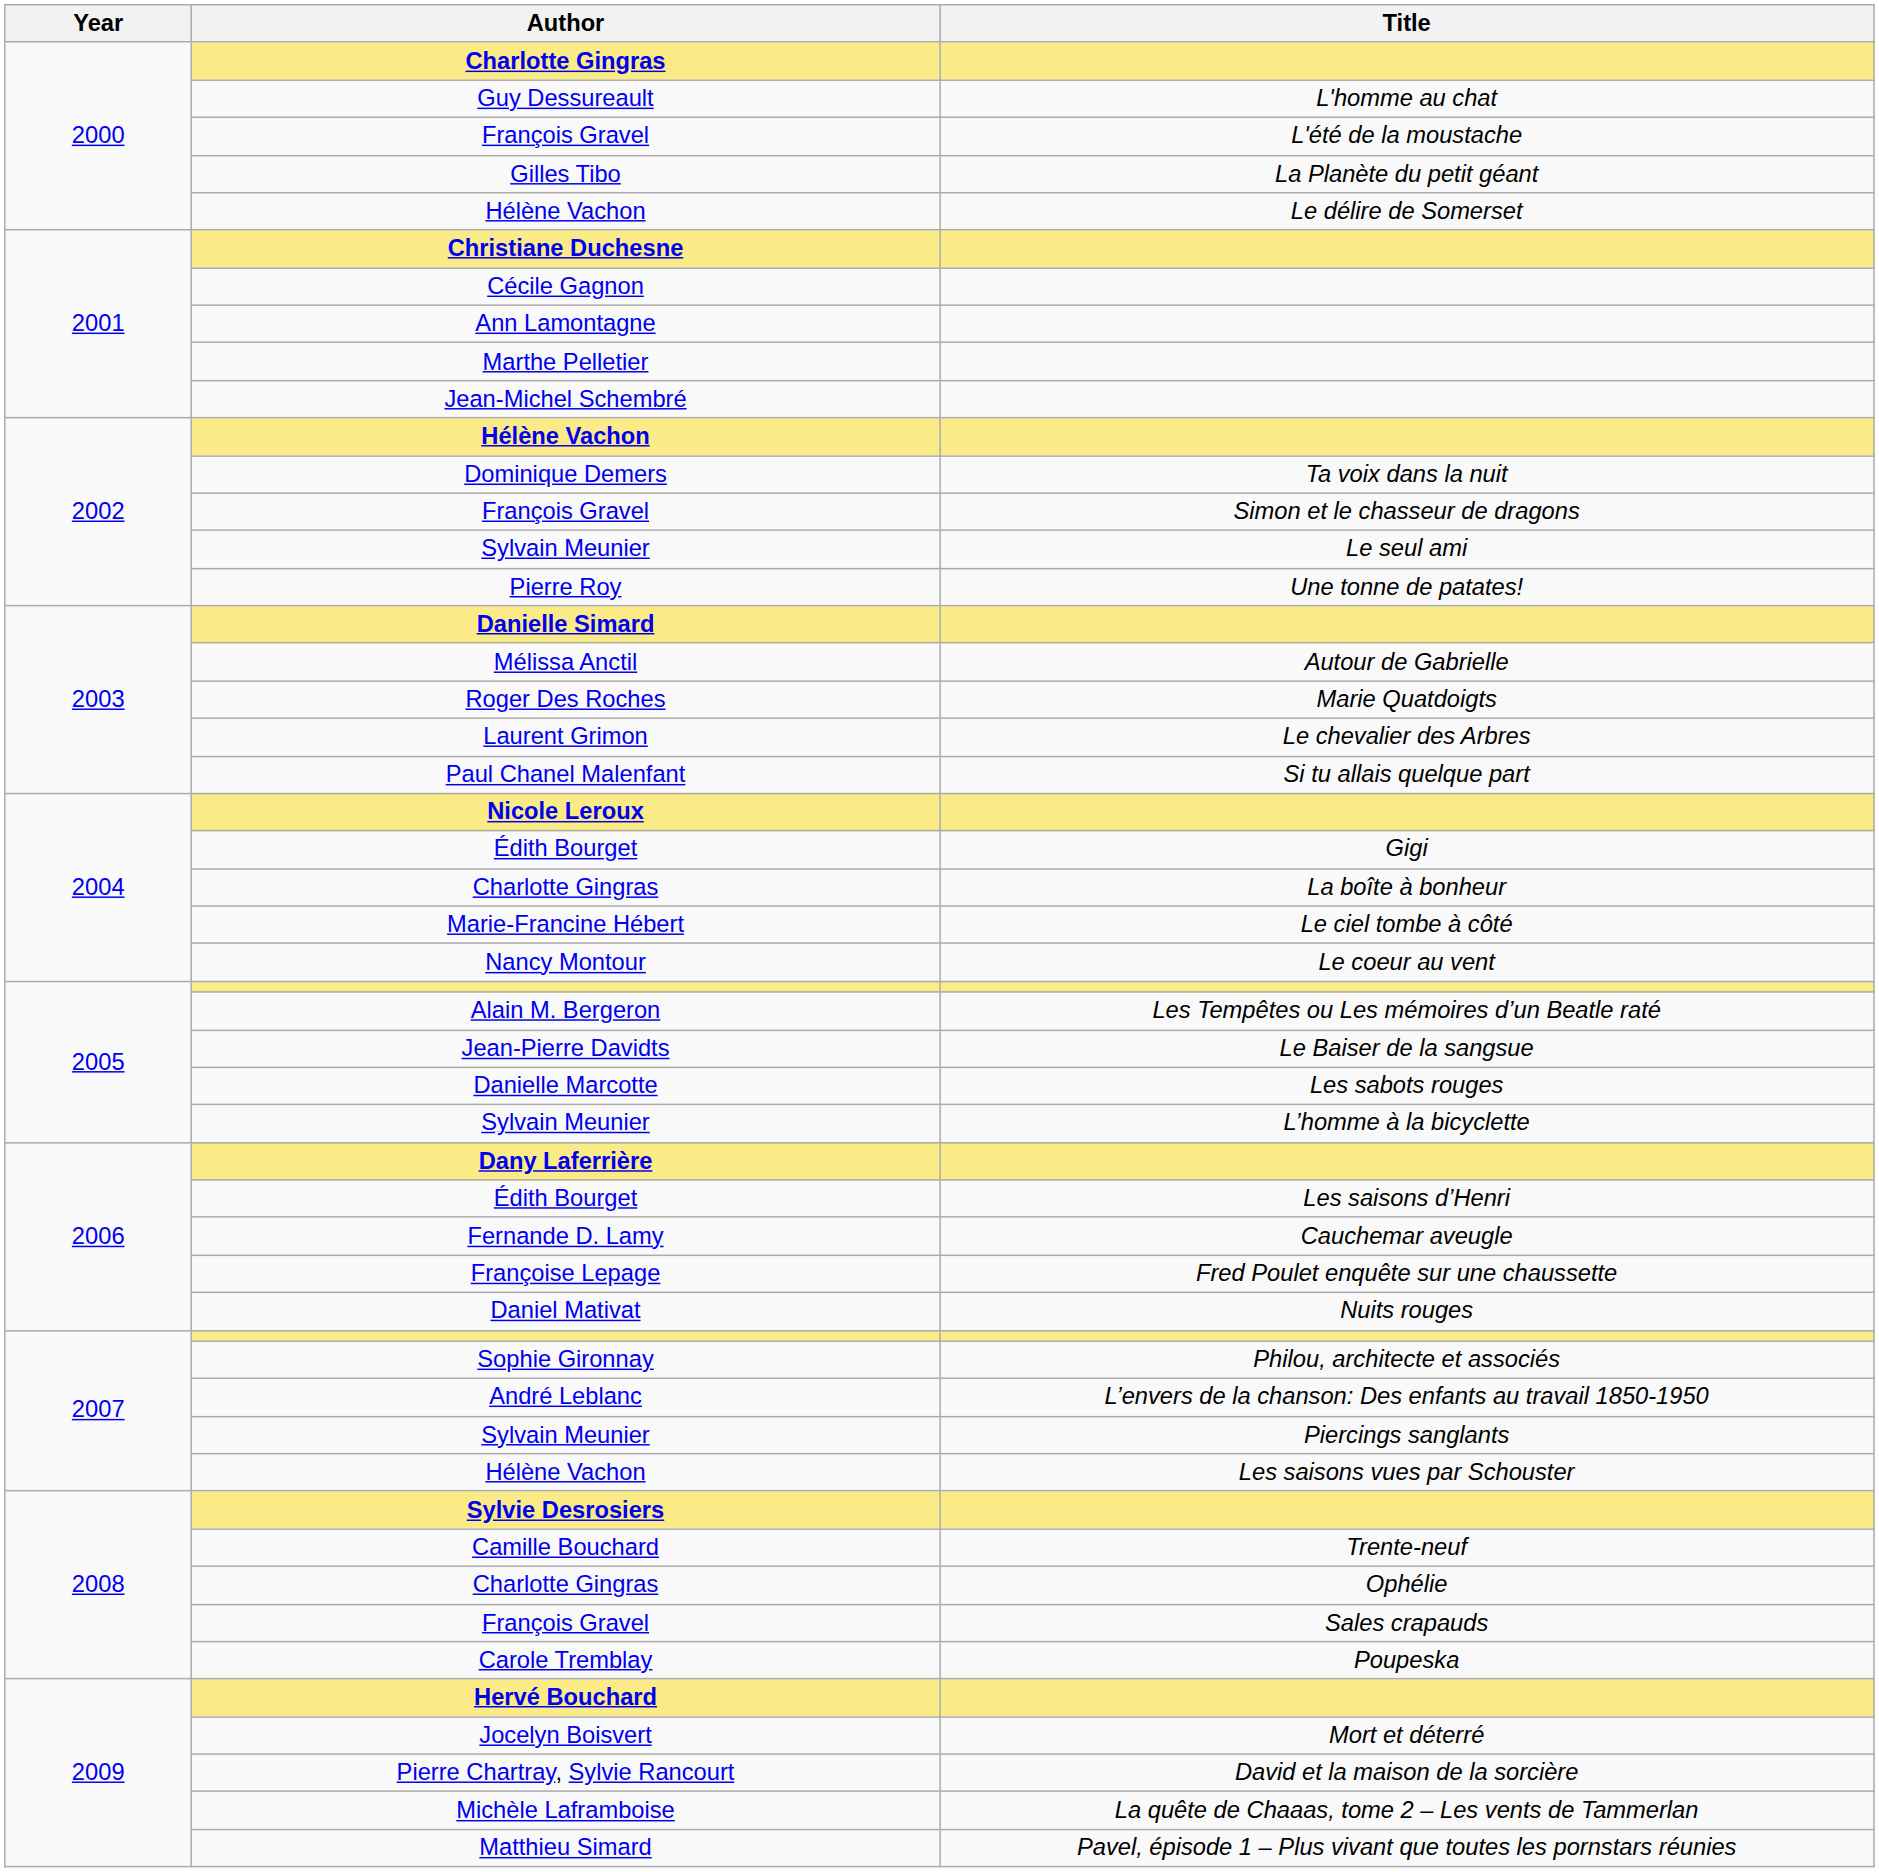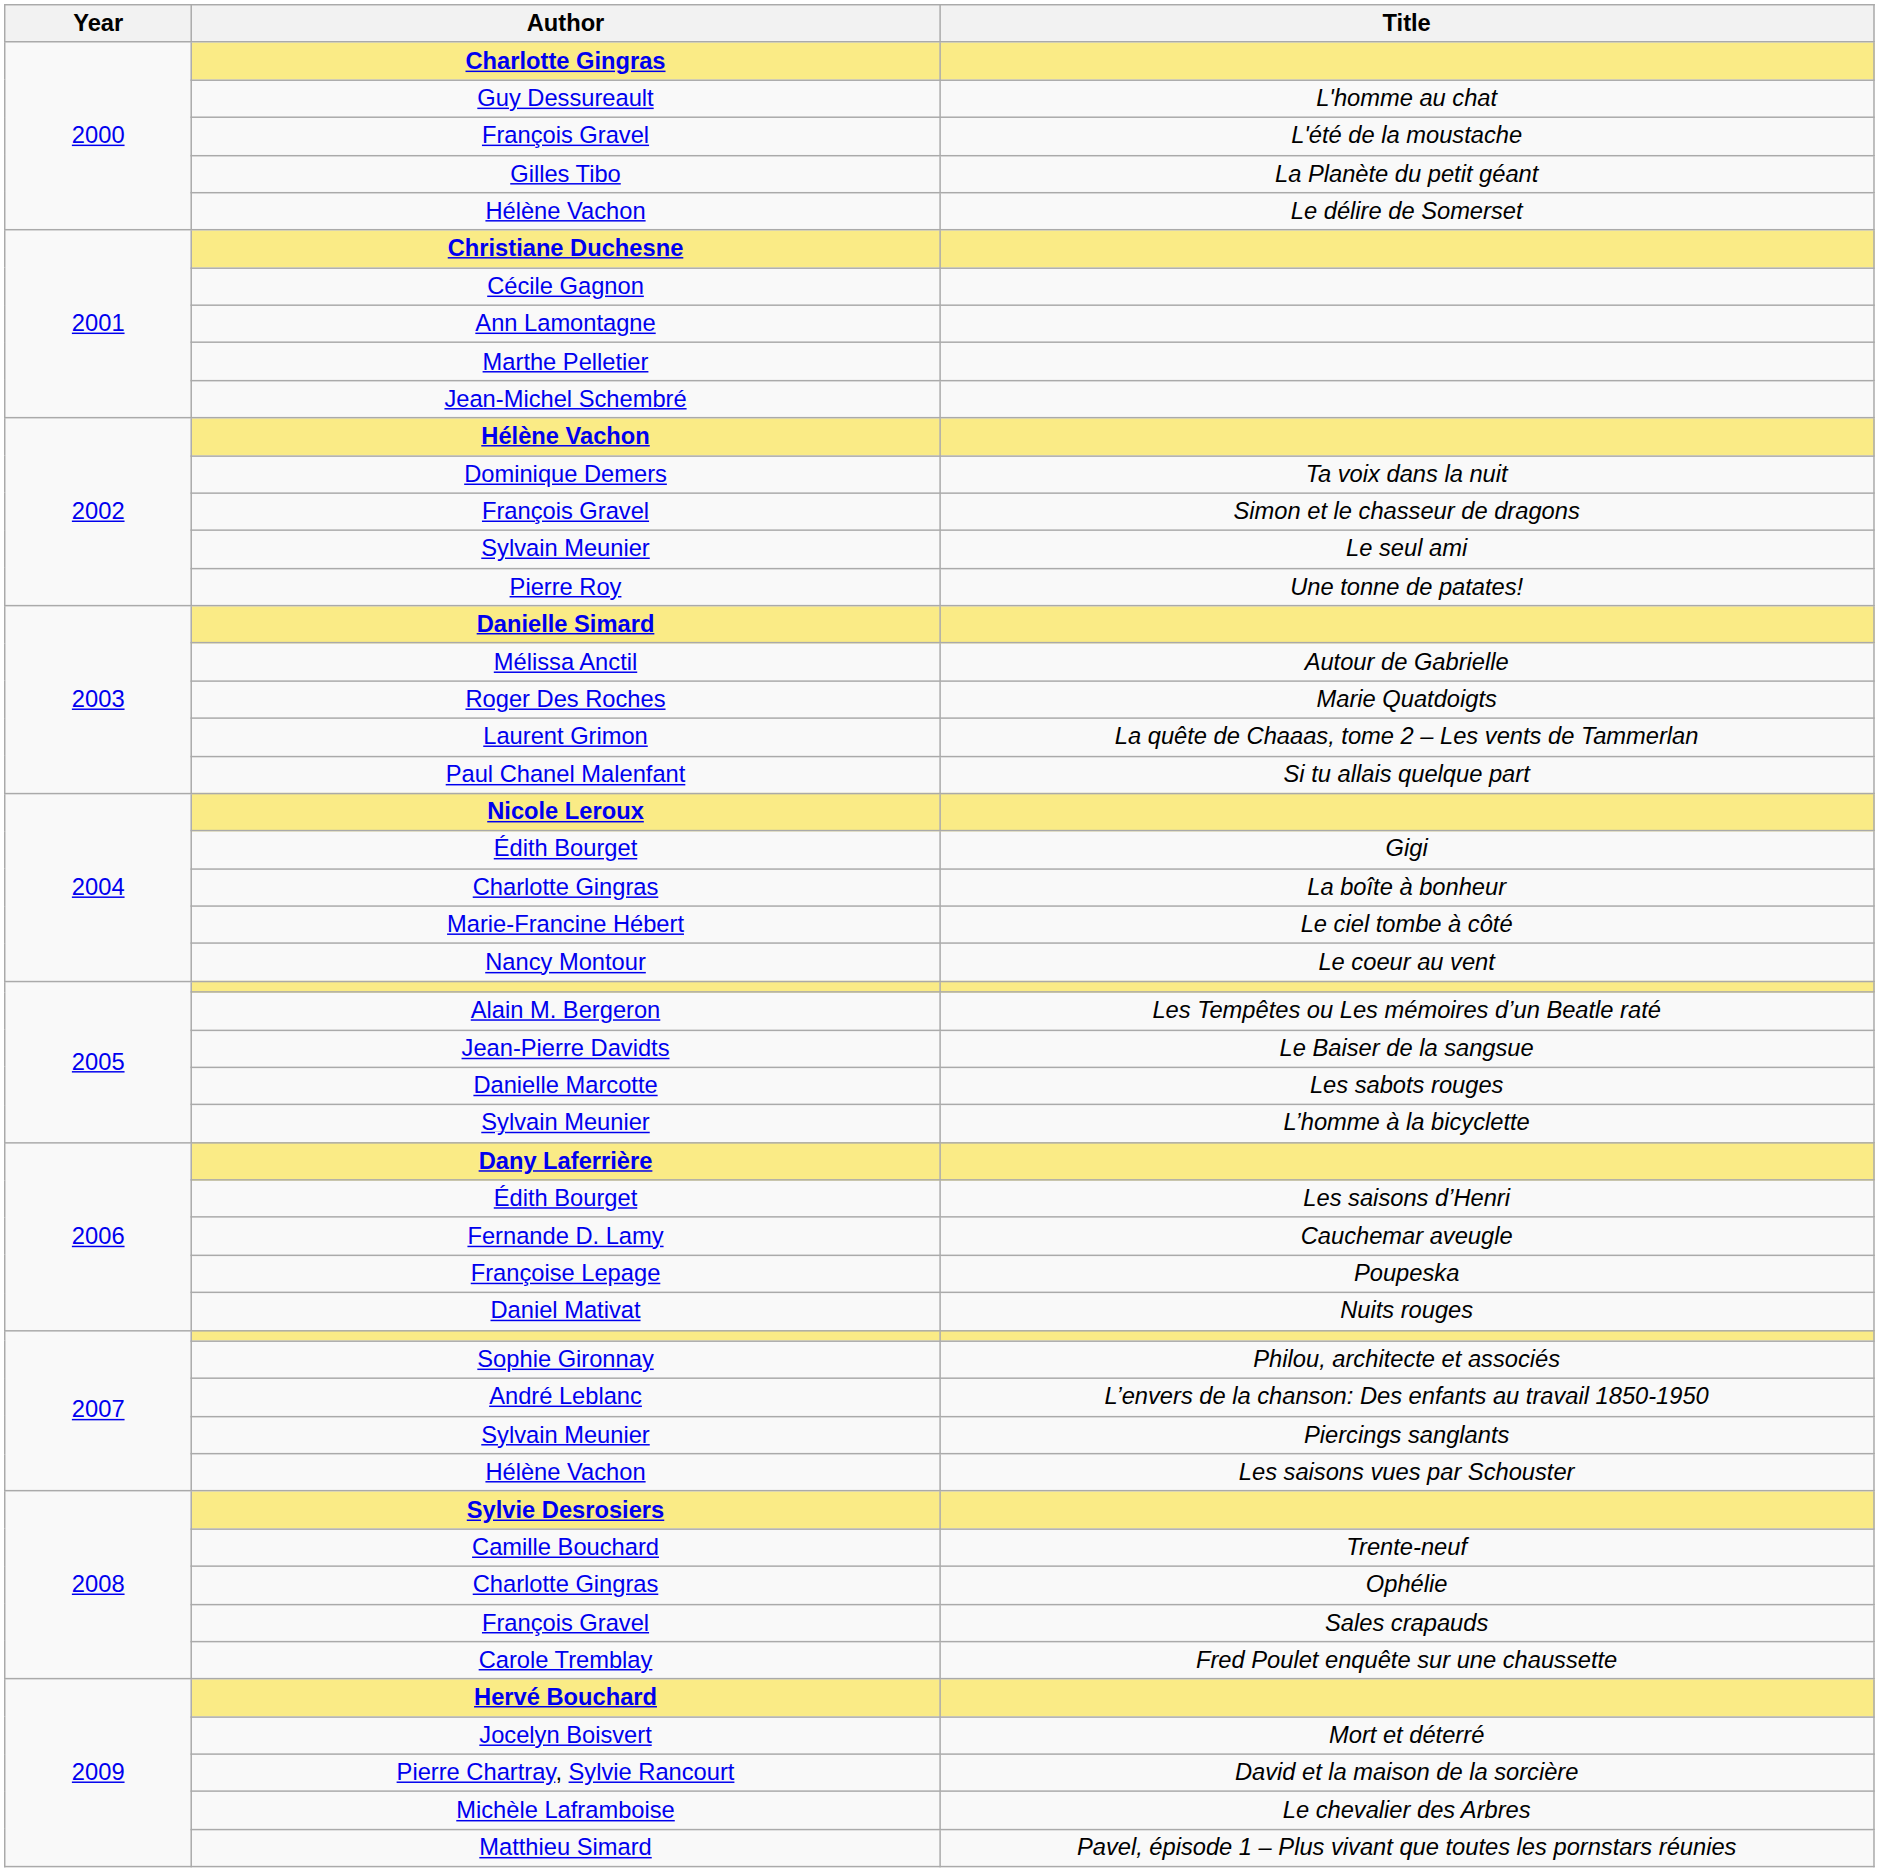Laurent Grimon | Title: Le chevalier des Arbres -> La quête de Chaaas, tome 2 – Les vents de Tammerlan
Françoise Lepage | Title: Fred Poulet enquête sur une chaussette -> Poupeska
Carole Tremblay | Title: Poupeska -> Fred Poulet enquête sur une chaussette
Michèle Laframboise | Title: La quête de Chaaas, tome 2 – Les vents de Tammerlan -> Le chevalier des Arbres
